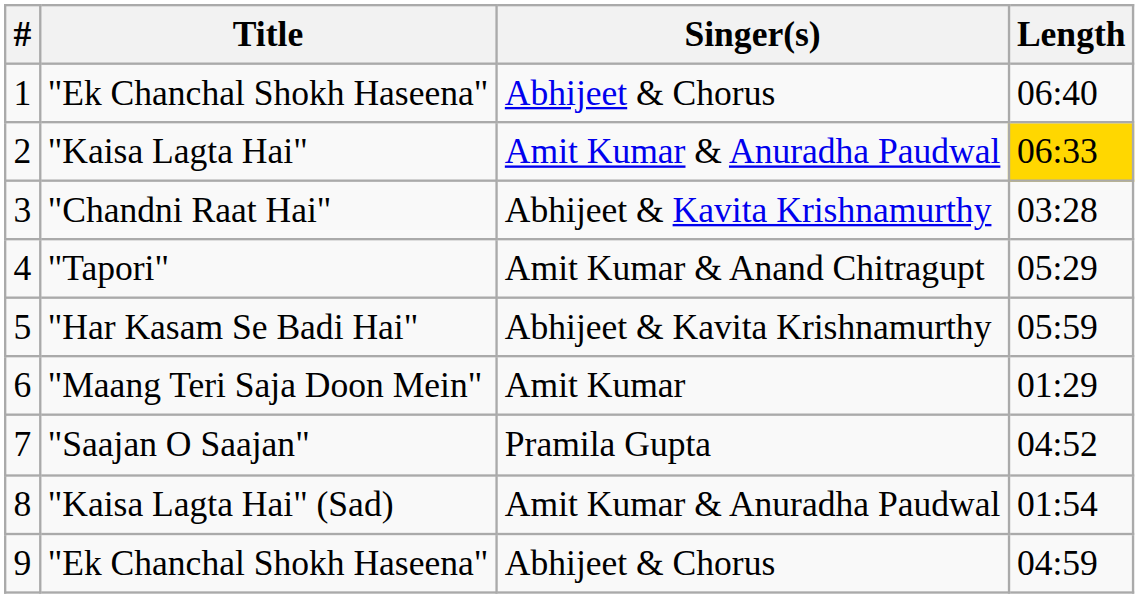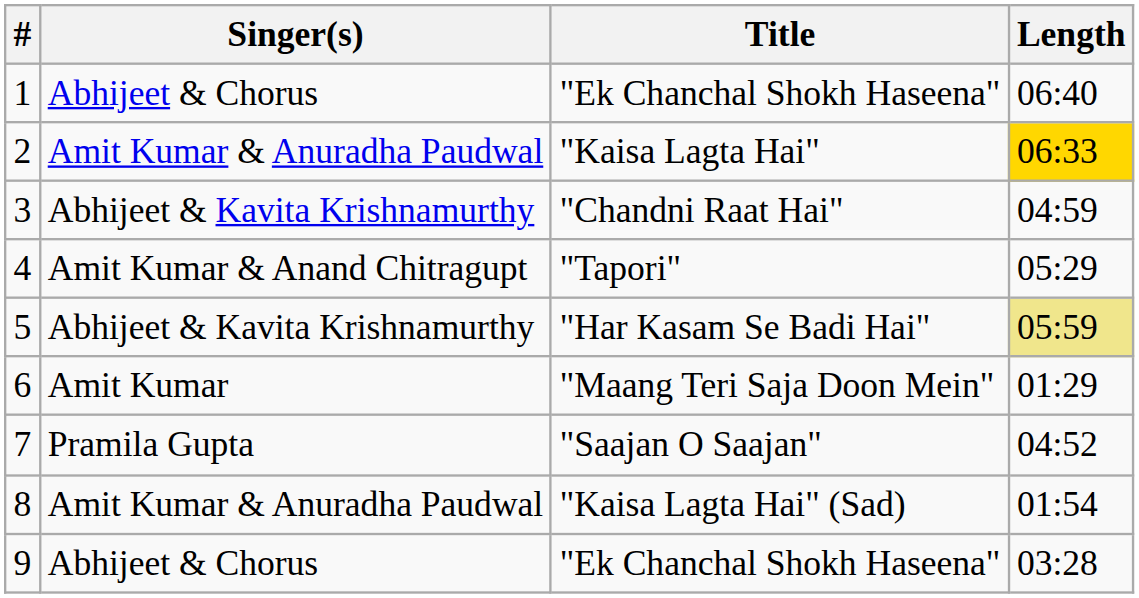columns swapped: Title <-> Singer(s)
3 | Length: 03:28 -> 04:59
5 | Length: no background -> khaki background
9 | Length: 04:59 -> 03:28
